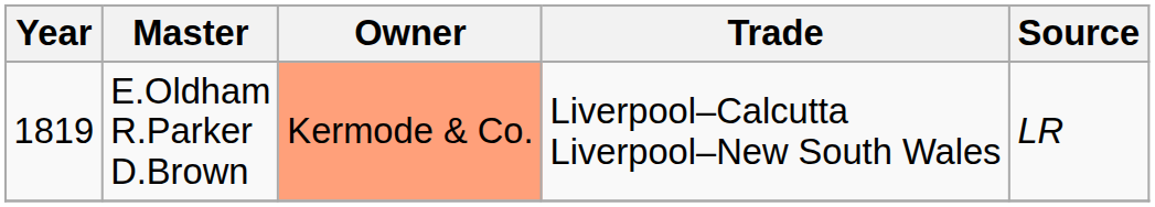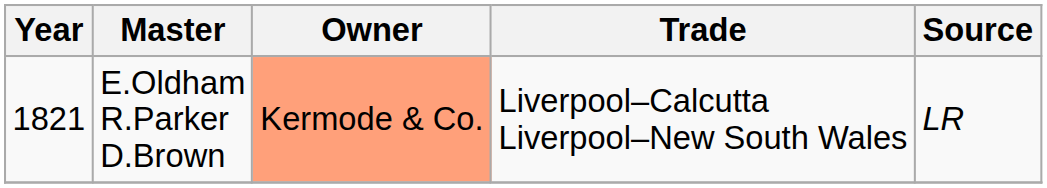E.Oldham R.Parker D.Brown | Year: 1819 -> 1821
